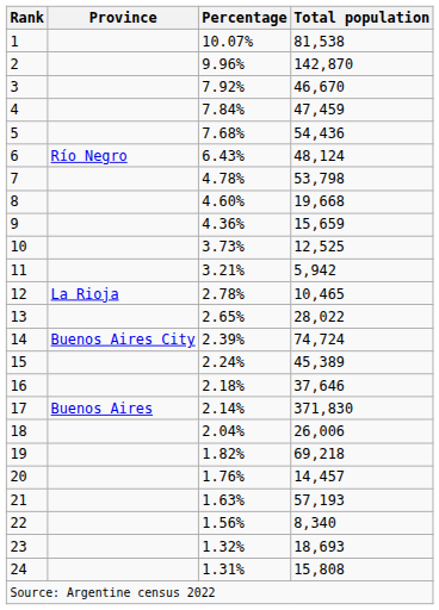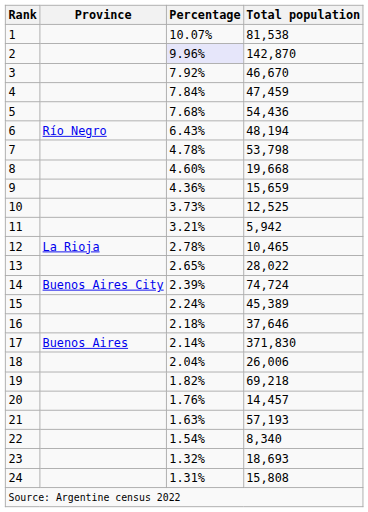2 | Percentage: no background -> lavender background
6 | Total population: 48,124 -> 48,194
22 | Percentage: 1.56% -> 1.54%
